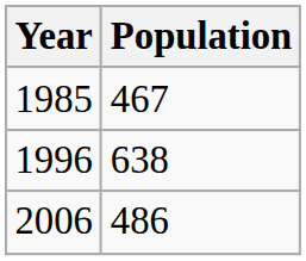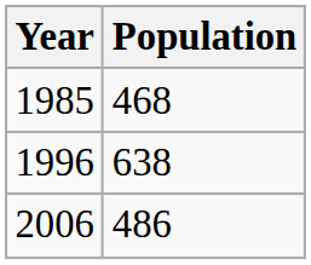1985 | Population: 467 -> 468
